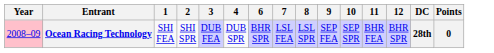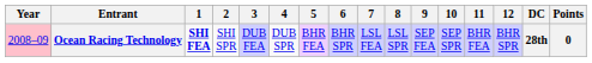+ column: 5 | BHR FEA
Ocean Racing Technology | 1: normal -> bold
